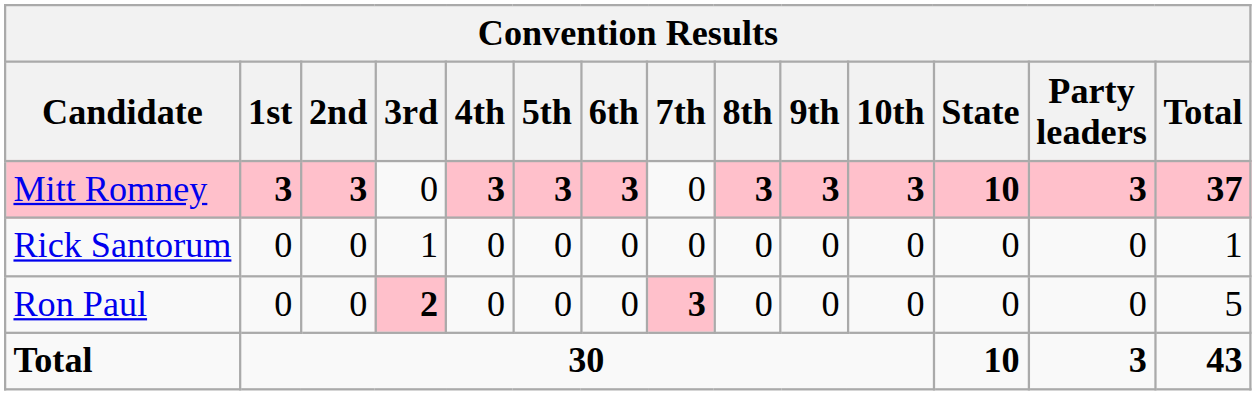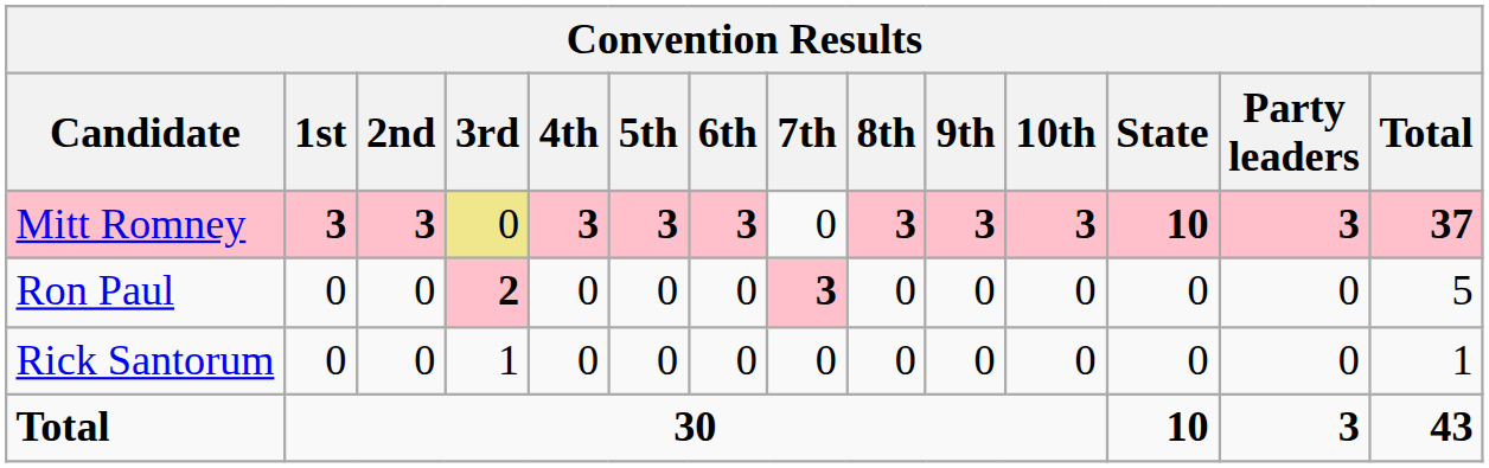Mitt Romney | 3rd: no background -> khaki background
rows swapped: Ron Paul <-> Rick Santorum
